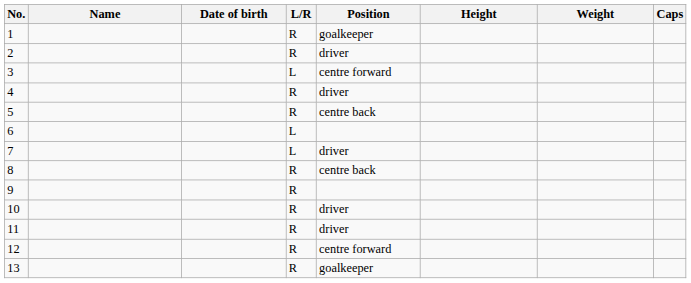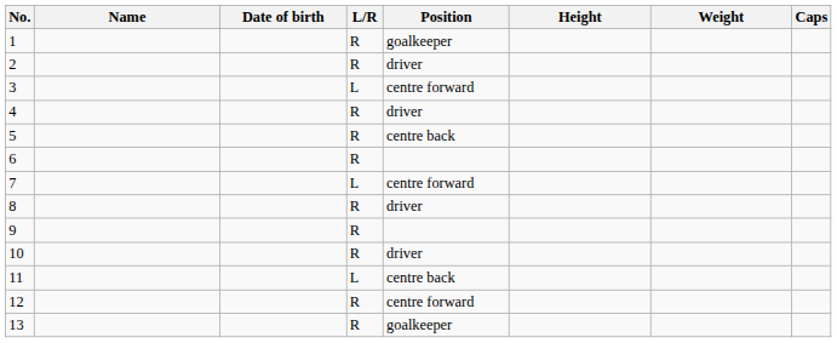6 | L/R: L -> R
7 | Position: driver -> centre forward
8 | Position: centre back -> driver
11 | L/R: R -> L
11 | Position: driver -> centre back
